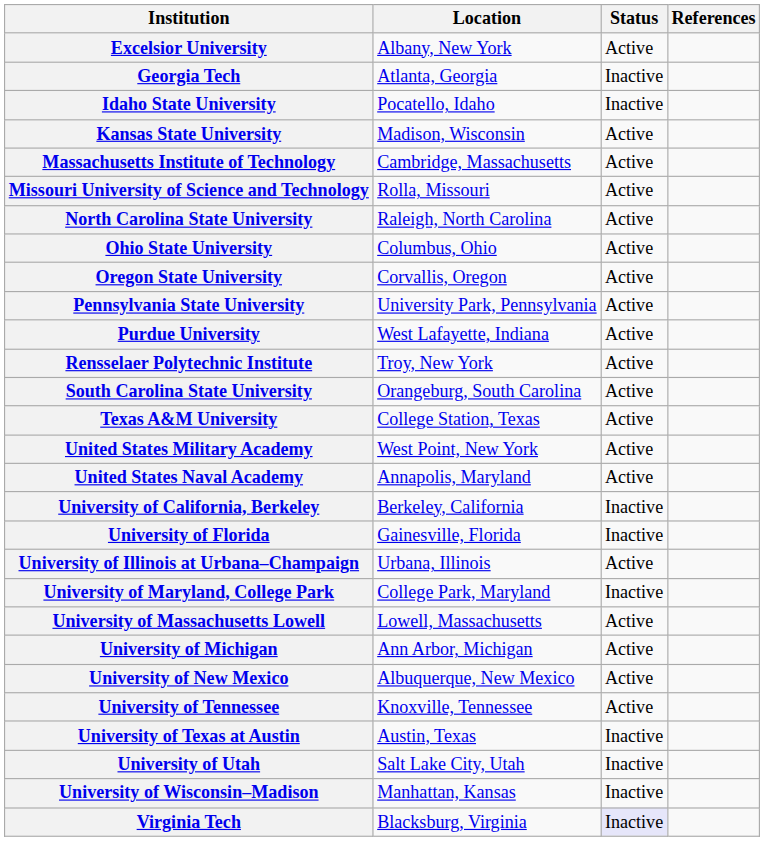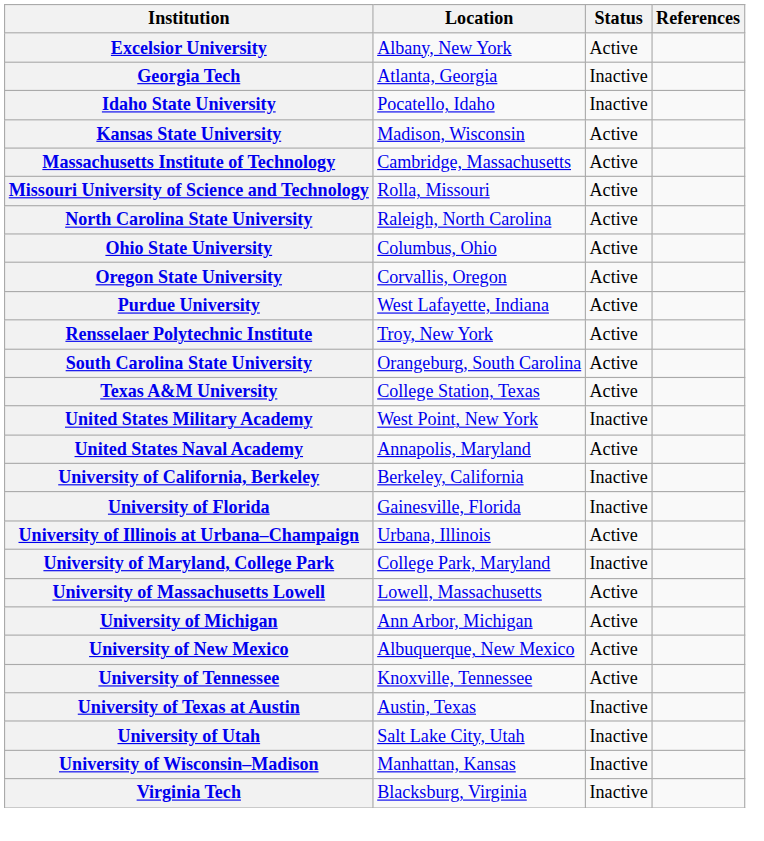- row: Pennsylvania State University | University Park, Pennsylvania | Active
United States Military Academy | Status: Active -> Inactive
Virginia Tech | Status: lavender background -> no background
